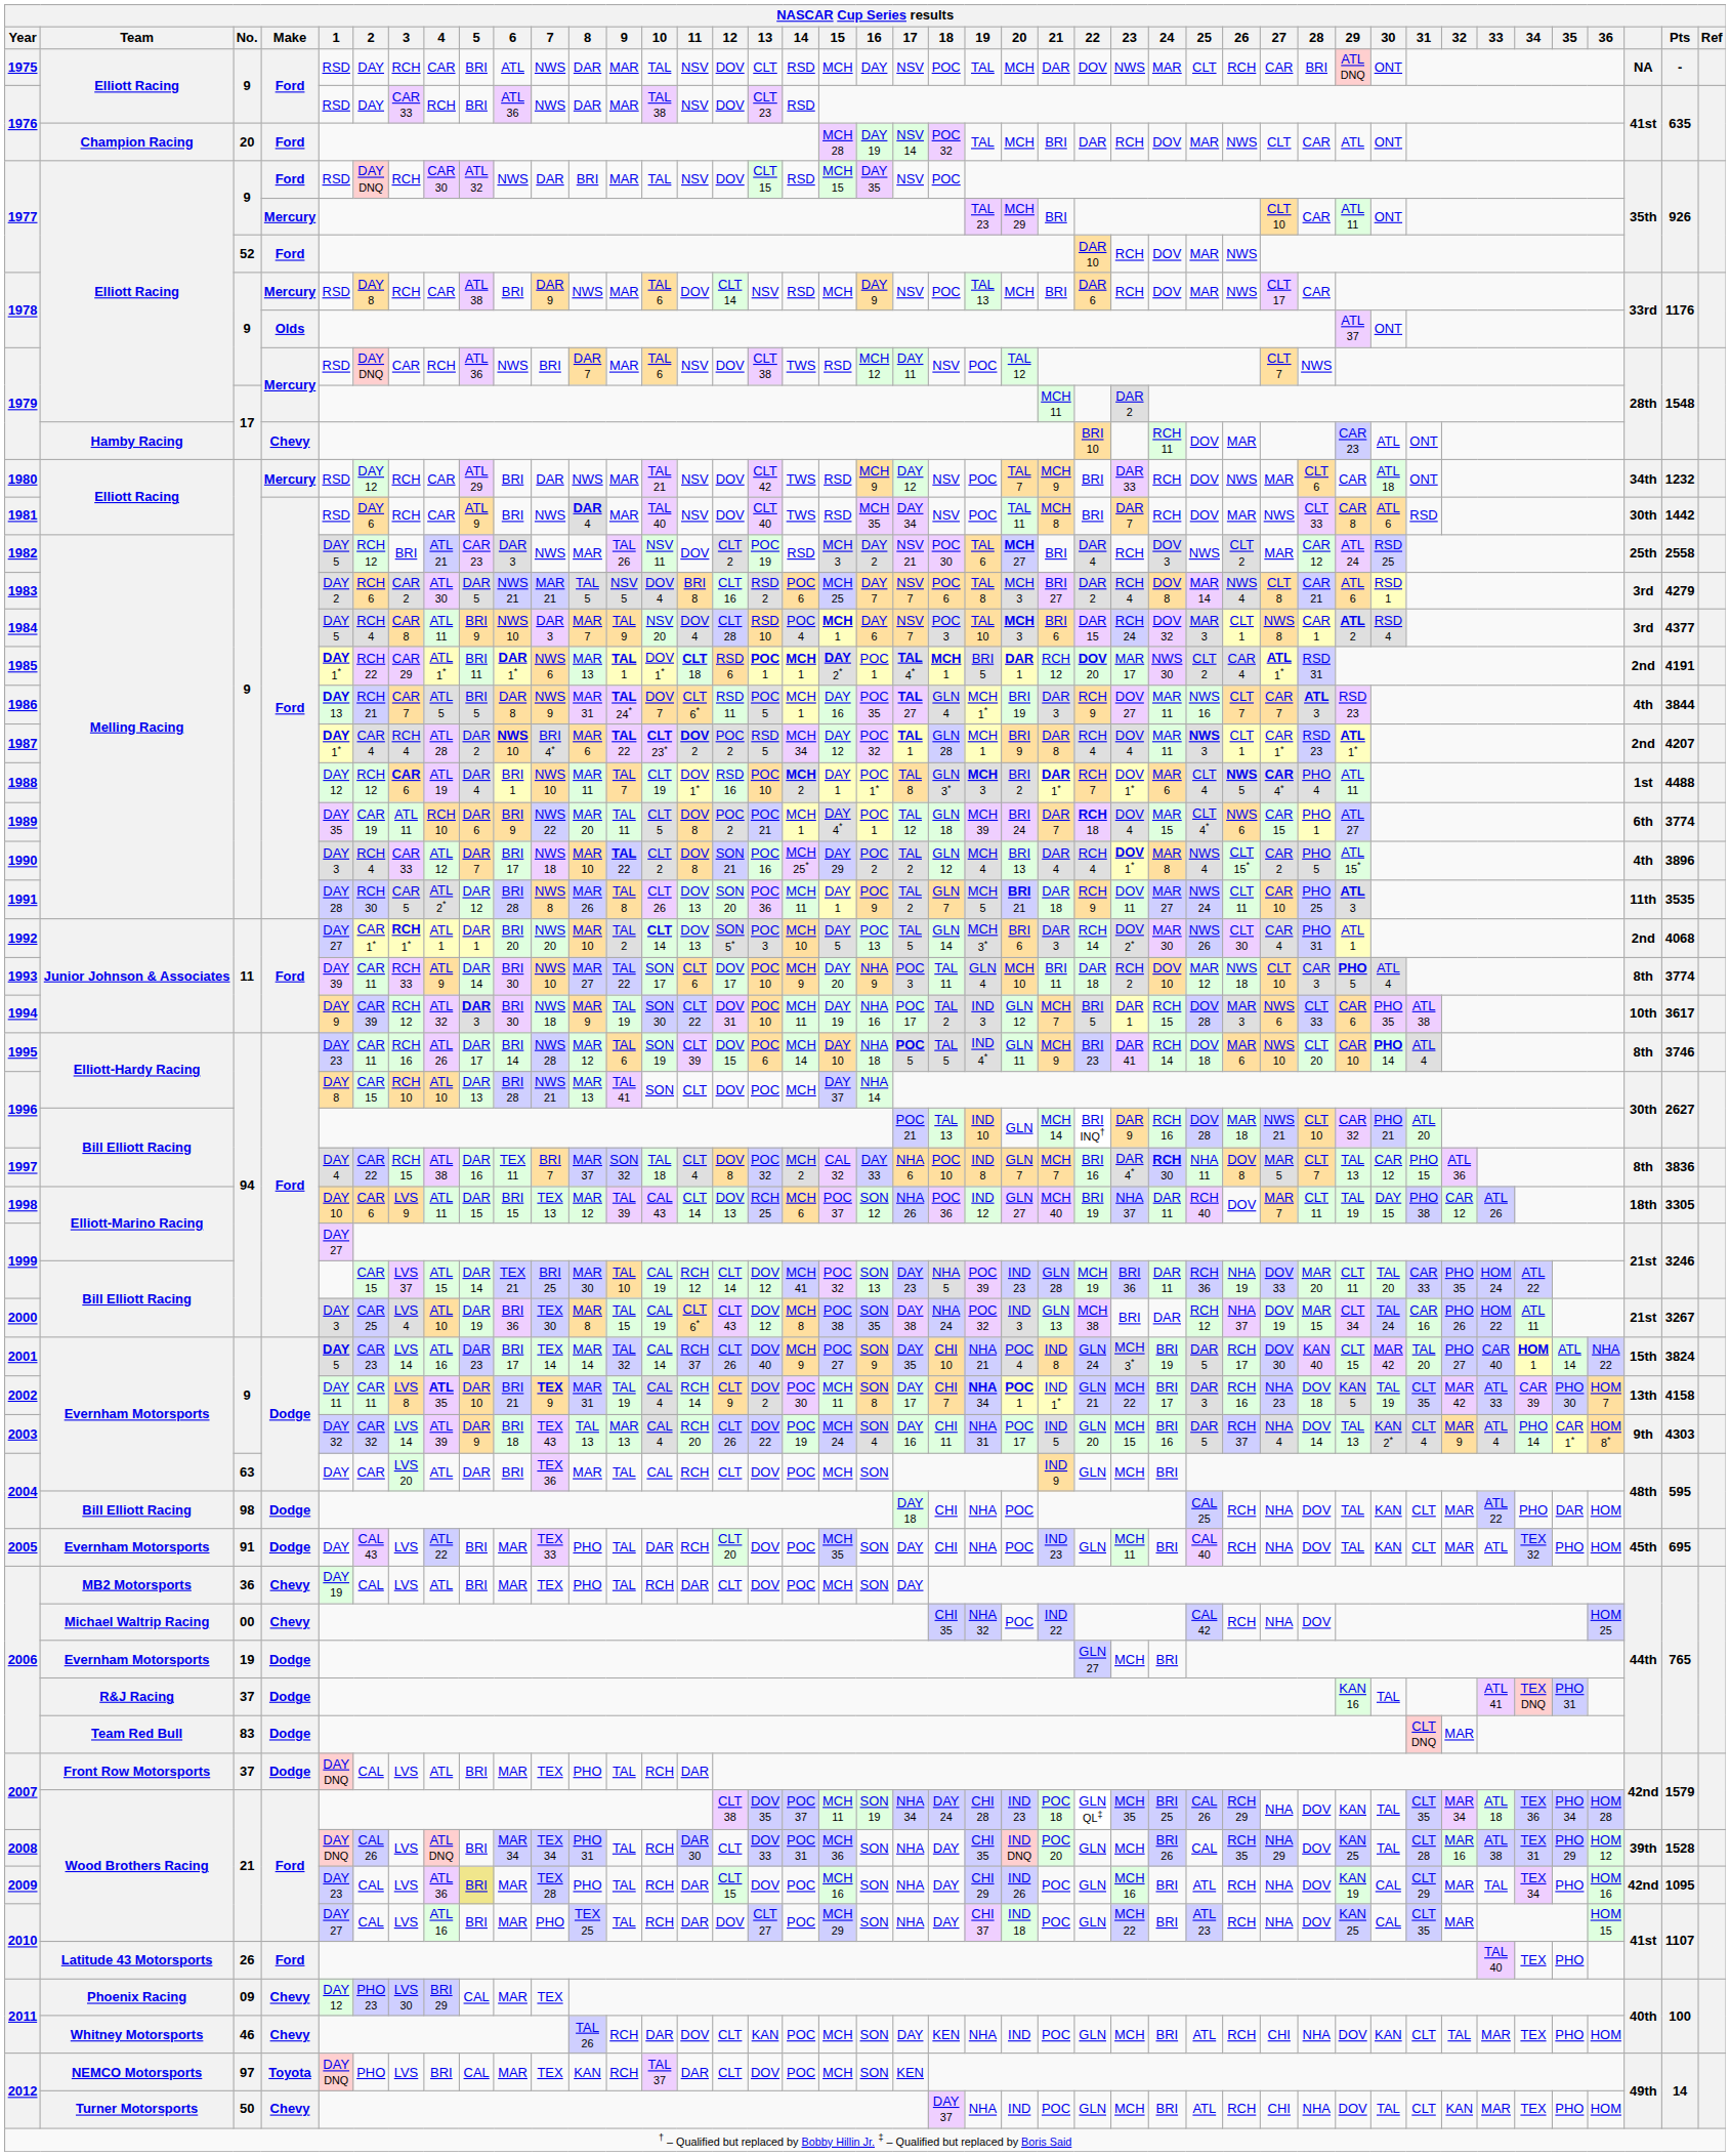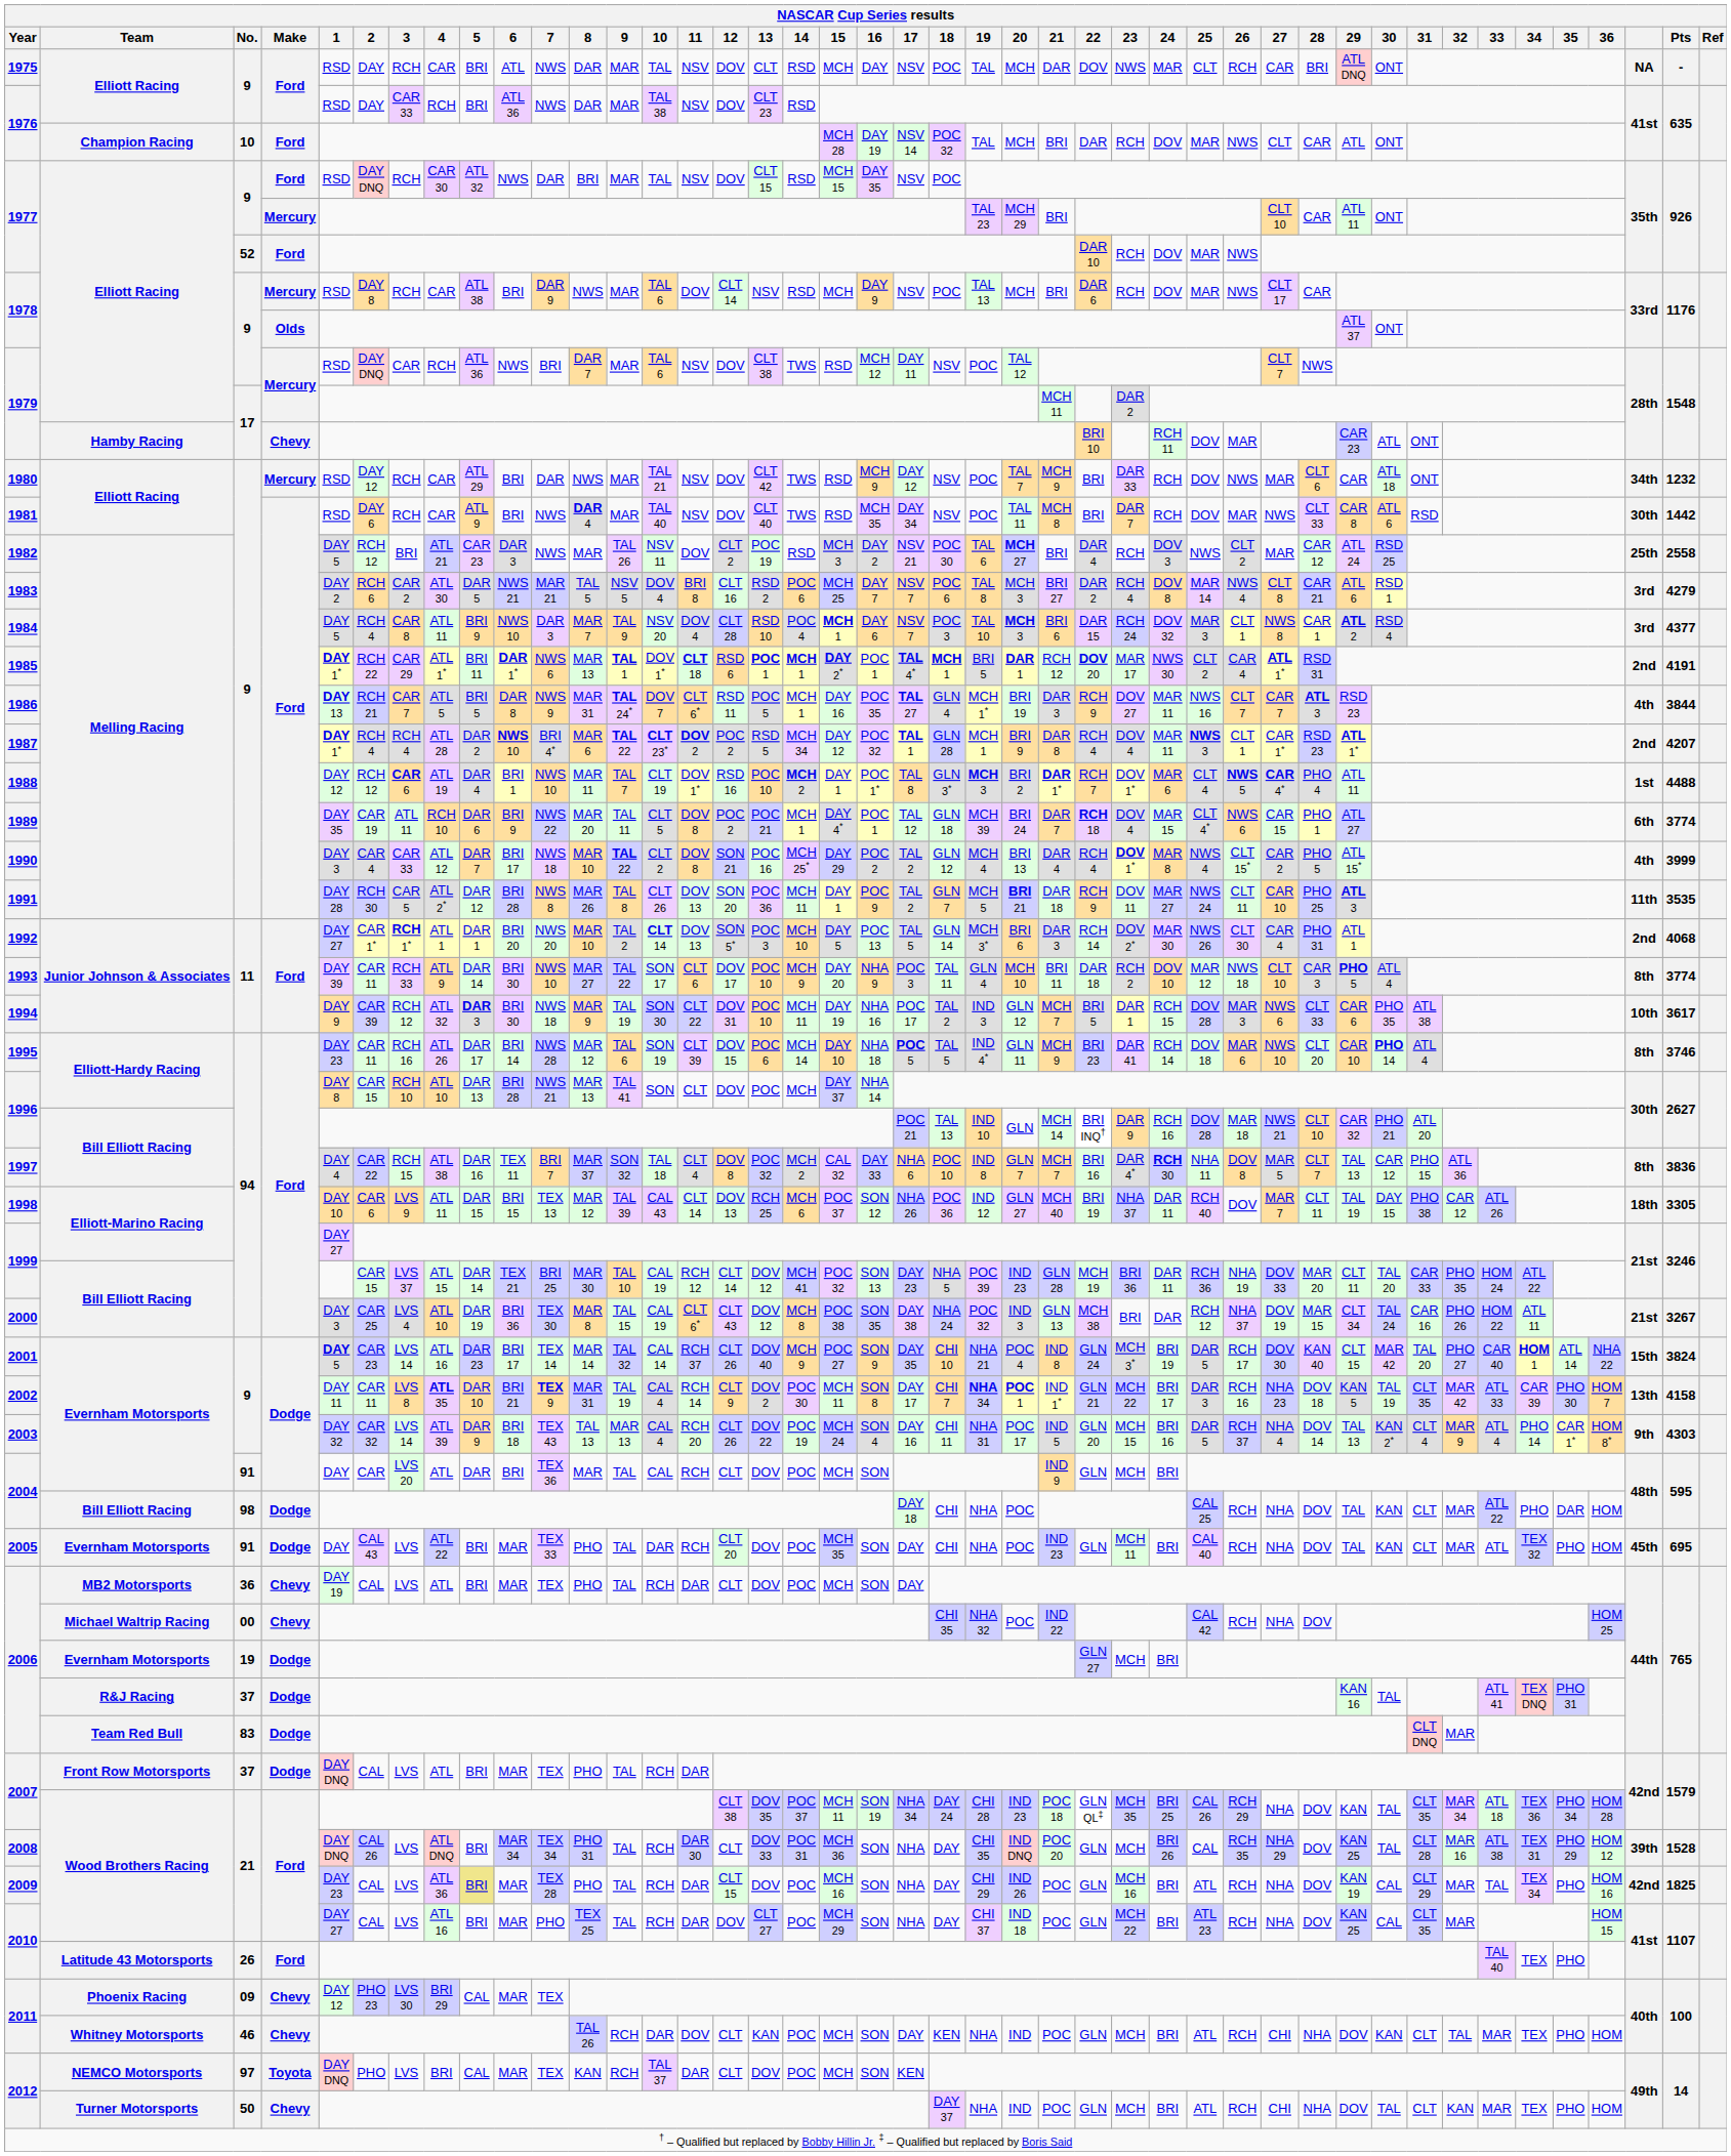1976 / Champion Racing | No.: 20 -> 10
1987 | 2: CAR 4 -> RCH 4
1990 | 2: RCH 4 -> CAR 4
1990 | Pts: 3896 -> 3999
2004 / Evernham Motorsports | No.: 63 -> 91
2009 | Pts: 1095 -> 1825
